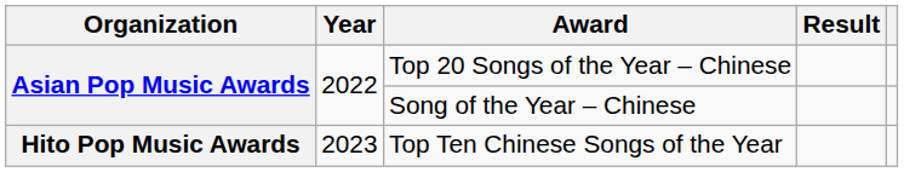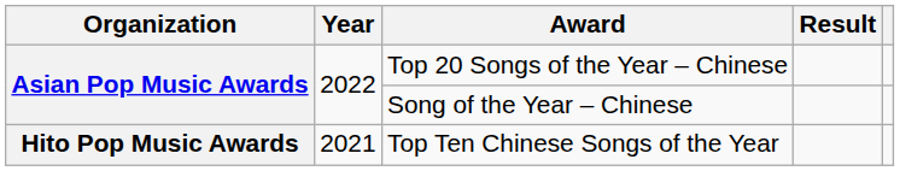Top Ten Chinese Songs of the Year | Year: 2023 -> 2021
